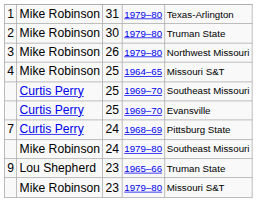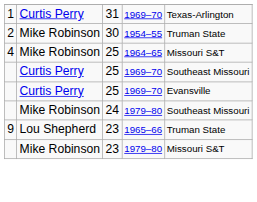1 | column 2: Mike Robinson -> Curtis Perry
1 | column 4: 1979–80 -> 1969–70
2 | column 4: 1979–80 -> 1954–55
- row: 3 | Mike Robinson | 26 | 1979–80 | Northwest Missouri
- row: 7 | Curtis Perry | 24 | 1968–69 | Pittsburg State
